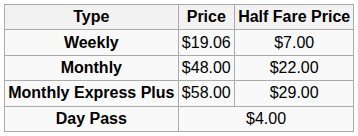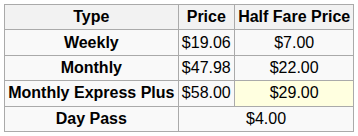Monthly | Price: $48.00 -> $47.98
Monthly Express Plus | Half Fare Price: no background -> lightyellow background
